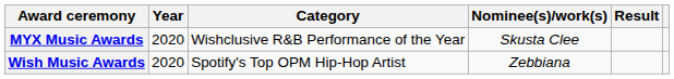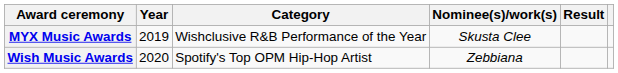MYX Music Awards | Year: 2020 -> 2019
